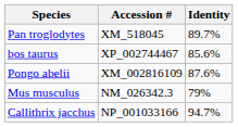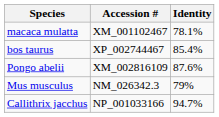+ row: macaca mulatta | XM_001102467 | 78.1%
- row: Pan troglodytes | XM_518045 | 89.7%
bos taurus | Identity: 85.6% -> 85.4%
